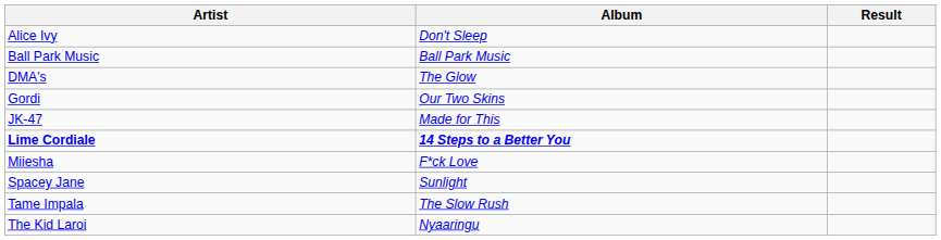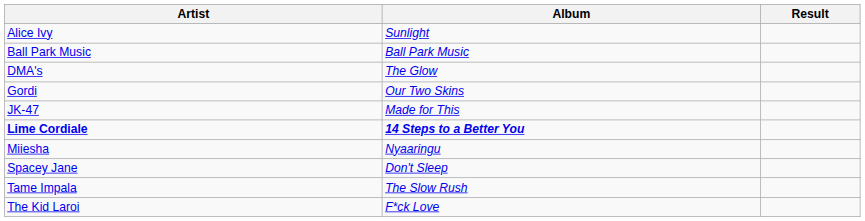Alice Ivy | Album: Don't Sleep -> Sunlight
Miiesha | Album: F*ck Love -> Nyaaringu
Spacey Jane | Album: Sunlight -> Don't Sleep
The Kid Laroi | Album: Nyaaringu -> F*ck Love
